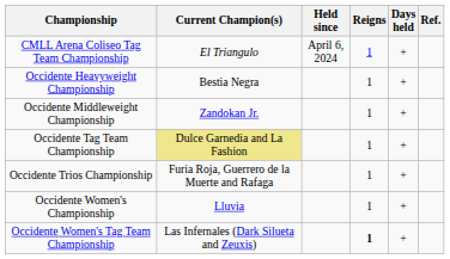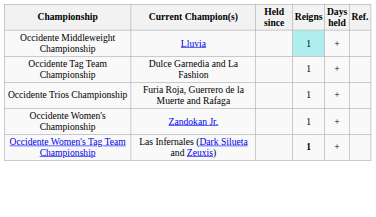- row: CMLL Arena Coliseo Tag Team Championship | El Triangulo | April 6, 2024 | 1 | +
- row: Occidente Heavyweight Championship | Bestia Negra | 1 | +
Occidente Middleweight Championship | Current Champion(s): Zandokan Jr. -> Lluvia
Occidente Middleweight Championship | Reigns: no background -> paleturquoise background
Occidente Tag Team Championship | Current Champion(s): khaki background -> no background
Occidente Women's Championship | Current Champion(s): Lluvia -> Zandokan Jr.
